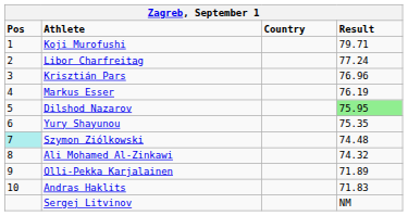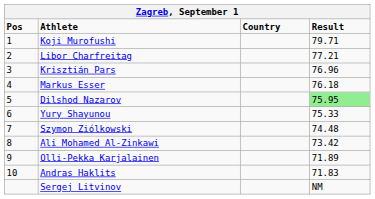Libor Charfreitag | Result: 77.24 -> 77.21
Markus Esser | Result: 76.19 -> 76.18
Yury Shayunou | Result: 75.35 -> 75.33
Szymon Ziólkowski | Pos: paleturquoise background -> no background
Ali Mohamed Al-Zinkawi | Result: 74.32 -> 73.42
